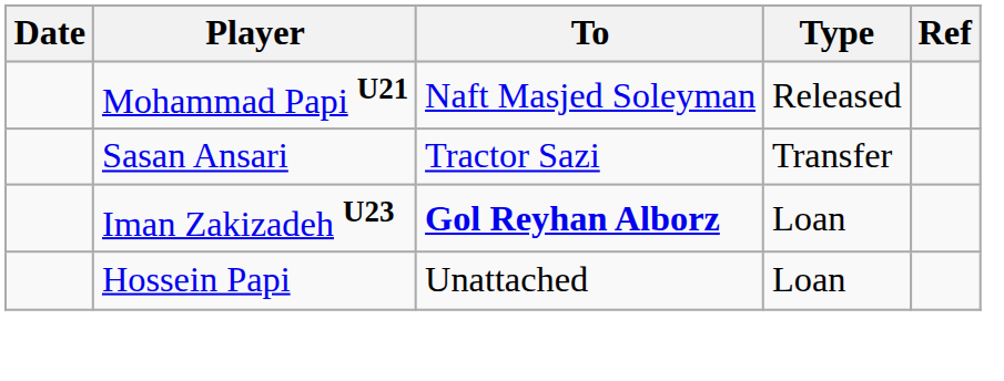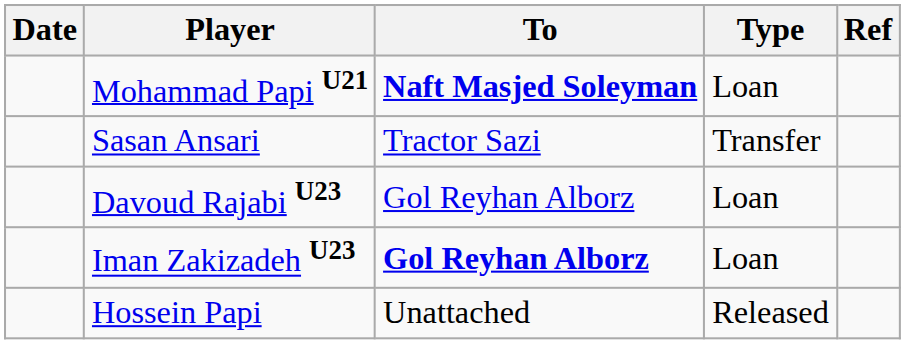Mohammad Papi U21 | To: normal -> bold
Mohammad Papi U21 | Type: Released -> Loan
+ row: Davoud Rajabi U23 | Gol Reyhan Alborz | Loan
Hossein Papi | Type: Loan -> Released
